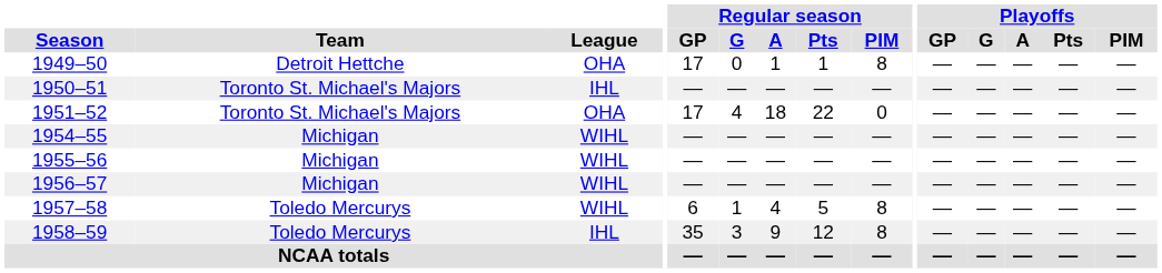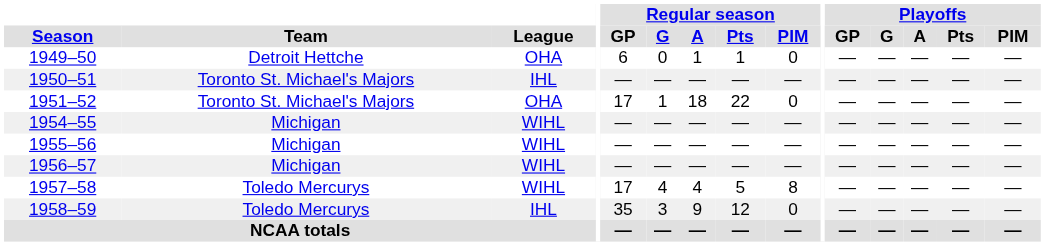1949–50 | Regular season / GP: 17 -> 6
1949–50 | Regular season / PIM: 8 -> 0
1951–52 | Regular season / G: 4 -> 1
1957–58 | Regular season / GP: 6 -> 17
1957–58 | Regular season / G: 1 -> 4
1958–59 | Regular season / PIM: 8 -> 0
